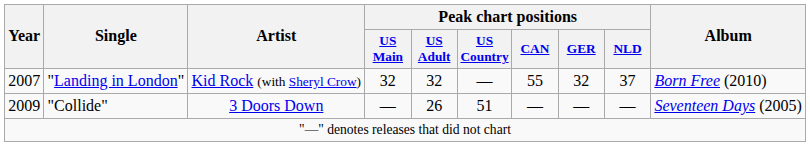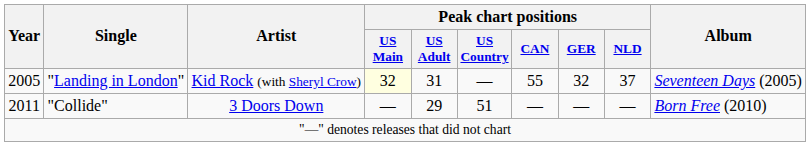"Landing in London" | Year: 2007 -> 2005
"Landing in London" | Peak chart positions / US Main: no background -> lightyellow background
"Landing in London" | Peak chart positions / US Adult: 32 -> 31
"Landing in London" | Album: Born Free (2010) -> Seventeen Days (2005)
"Collide" | Year: 2009 -> 2011
"Collide" | Peak chart positions / US Adult: 26 -> 29
"Collide" | Album: Seventeen Days (2005) -> Born Free (2010)
